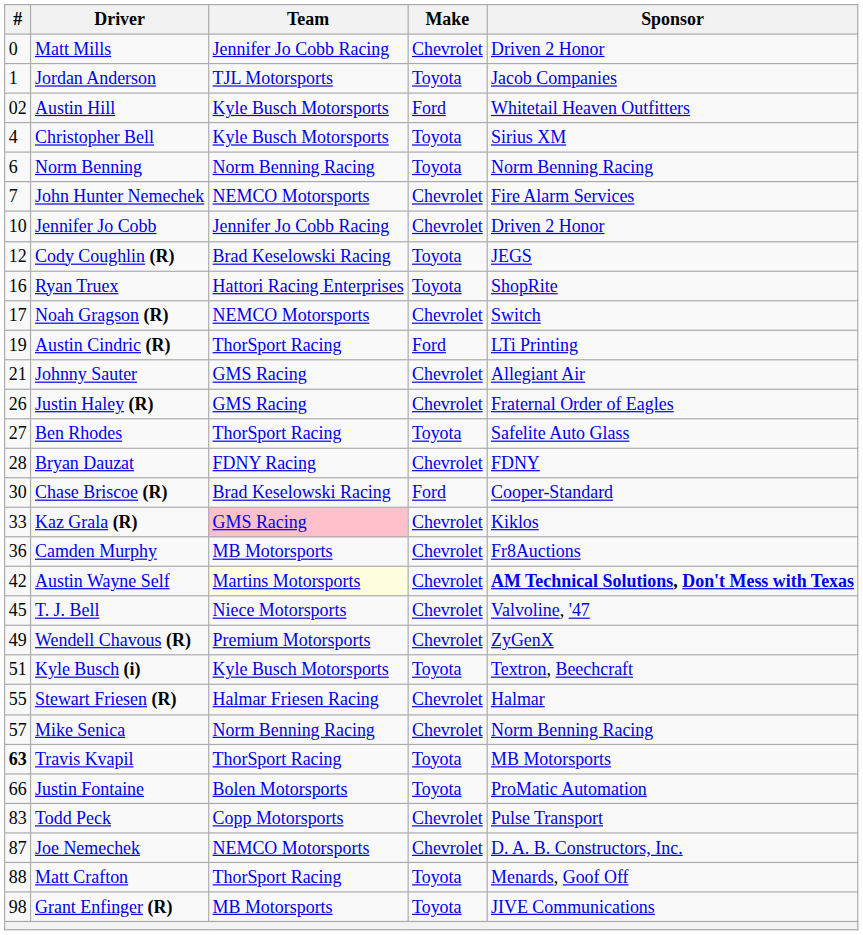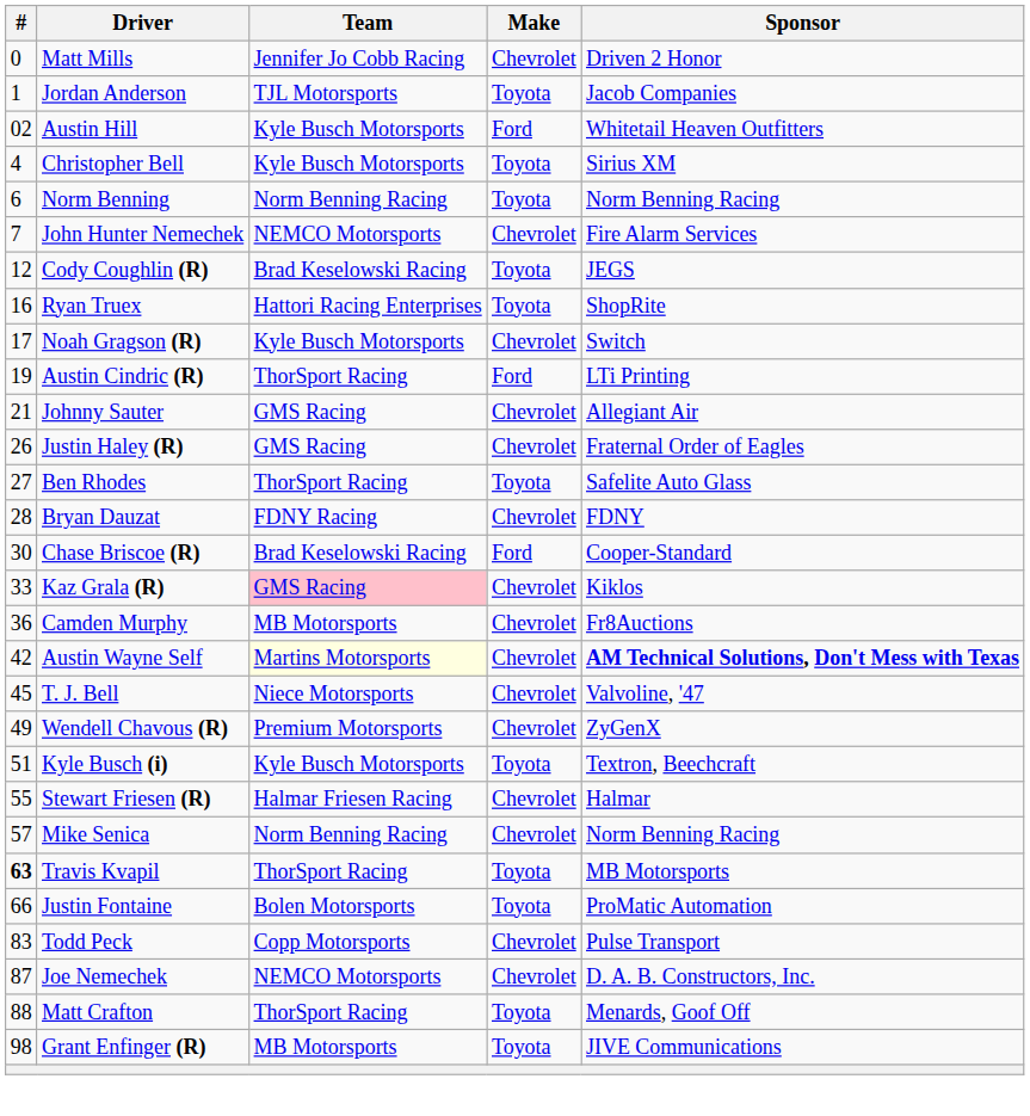- row: 10 | Jennifer Jo Cobb | Jennifer Jo Cobb Racing | Chevrolet | Driven 2 Honor
Noah Gragson (R) | Team: NEMCO Motorsports -> Kyle Busch Motorsports
